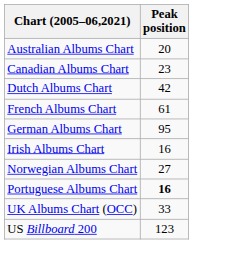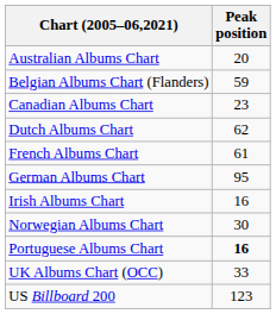+ row: Belgian Albums Chart (Flanders) | 59
Dutch Albums Chart | Peak position: 42 -> 62
Norwegian Albums Chart | Peak position: 27 -> 30
